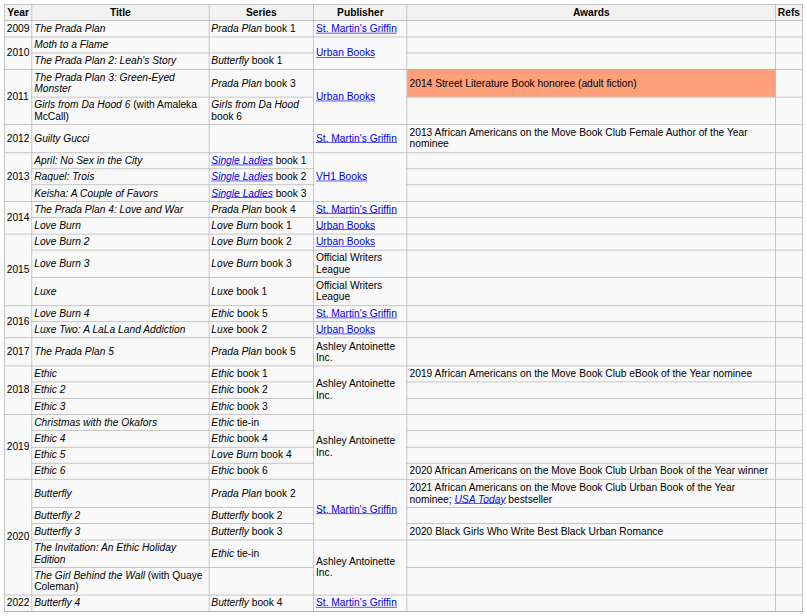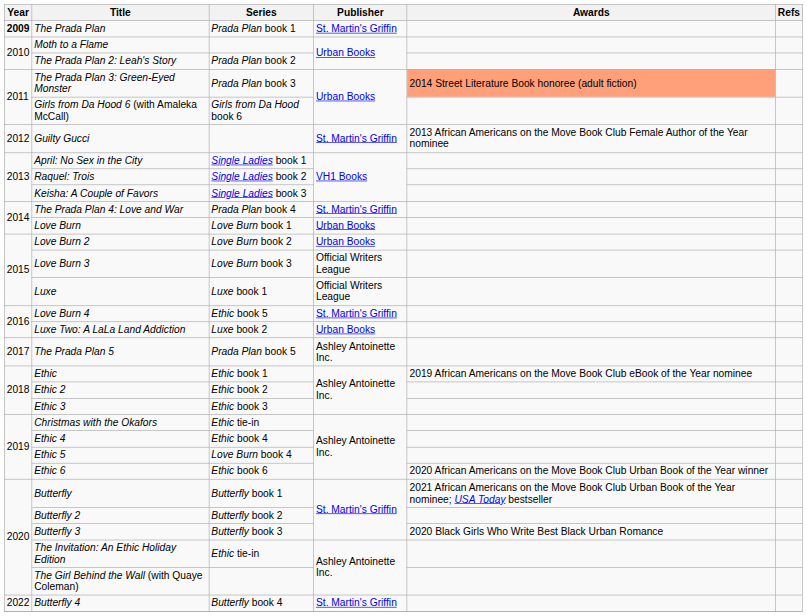The Prada Plan | Year: normal -> bold
The Prada Plan 2: Leah's Story | Series: Butterfly book 1 -> Prada Plan book 2
Butterfly | Series: Prada Plan book 2 -> Butterfly book 1
